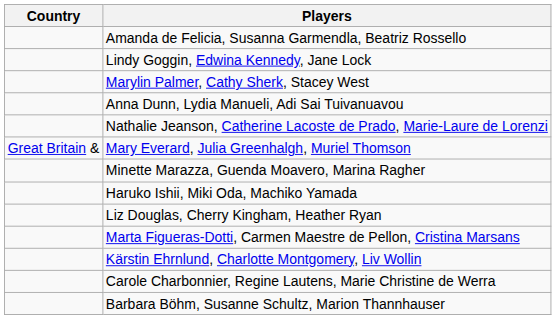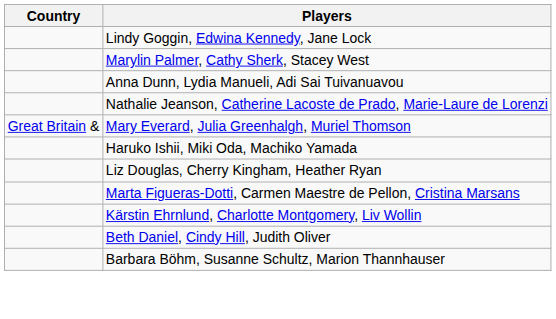- row: Amanda de Felicia, Susanna Garmendla, Beatriz Rossello
- row: Minette Marazza, Guenda Moavero, Marina Ragher
- row: Carole Charbonnier, Regine Lautens, Marie Christine de Werra
+ row: Beth Daniel, Cindy Hill, Judith Oliver
